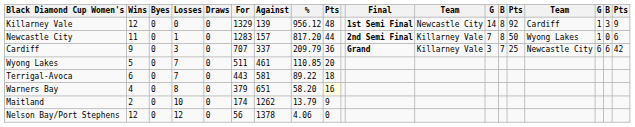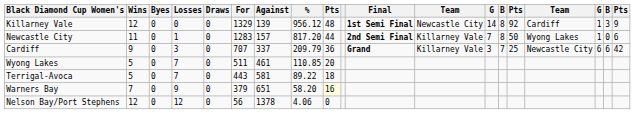Terrigal-Avoca | Wins: 6 -> 5
Warners Bay | Wins: 4 -> 7
Warners Bay | Losses: 8 -> 9
- row: Maitland | 2 | 0 | 10 | 0 | 174 | 1262 | 13.79 | 9
